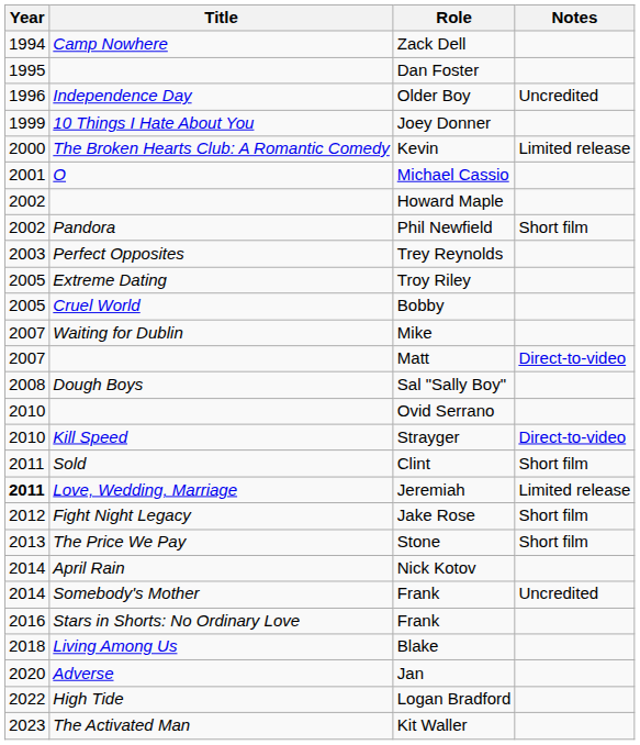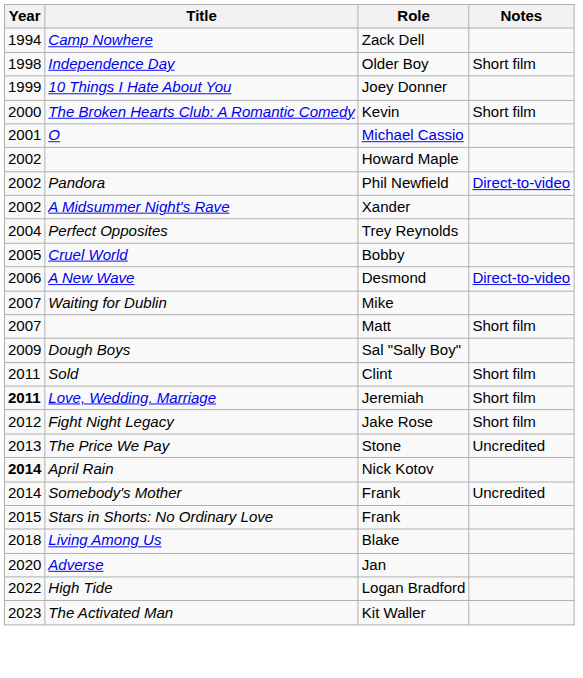- row: 1995 | Dan Foster
Older Boy | Year: 1996 -> 1998
Older Boy | Notes: Uncredited -> Short film
Kevin | Notes: Limited release -> Short film
Phil Newfield | Notes: Short film -> Direct-to-video
+ row: 2002 | A Midsummer Night's Rave | Xander
Trey Reynolds | Year: 2003 -> 2004
- row: 2005 | Extreme Dating | Troy Riley
+ row: 2006 | A New Wave | Desmond | Direct-to-video
Matt | Notes: Direct-to-video -> Short film
Sal "Sally Boy" | Year: 2008 -> 2009
- row: 2010 | Ovid Serrano
- row: 2010 | Kill Speed | Strayger | Direct-to-video
Jeremiah | Notes: Limited release -> Short film
Stone | Notes: Short film -> Uncredited
Nick Kotov | Year: normal -> bold
Stars in Shorts: No Ordinary Love / Frank | Year: 2016 -> 2015
